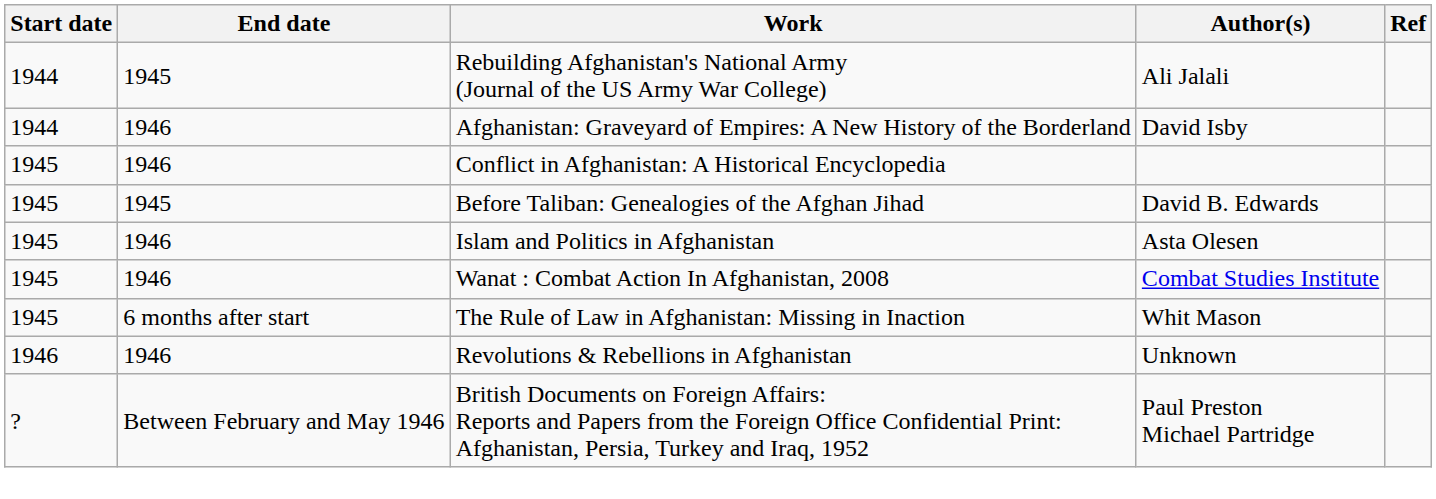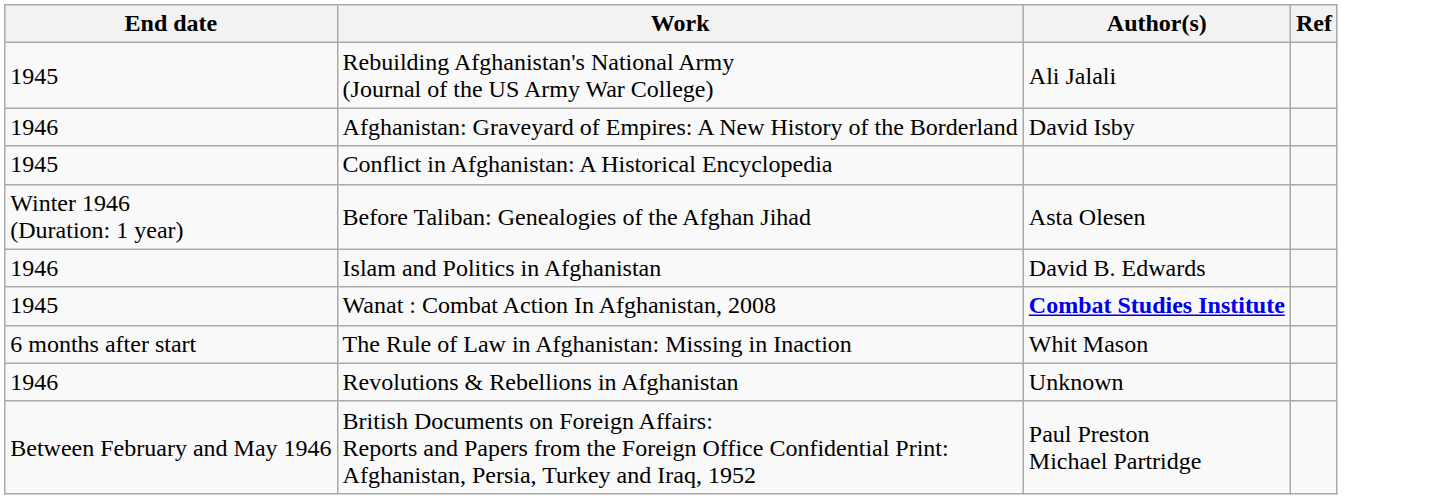- column: Start date | 1944 | 1944 | 1945 | 1945 | 1945 | 1945 | 1945 | 1946 | ?
Conflict in Afghanistan: A Historical Encyclopedia | End date: 1946 -> 1945
Before Taliban: Genealogies of the Afghan Jihad | End date: 1945 -> Winter 1946 (Duration: 1 year)
Before Taliban: Genealogies of the Afghan Jihad | Author(s): David B. Edwards -> Asta Olesen
Islam and Politics in Afghanistan | Author(s): Asta Olesen -> David B. Edwards
Wanat : Combat Action In Afghanistan, 2008 | End date: 1946 -> 1945
Wanat : Combat Action In Afghanistan, 2008 | Author(s): normal -> bold
